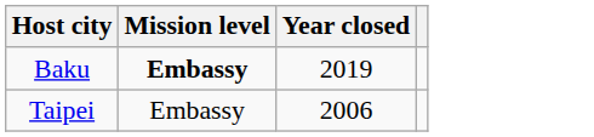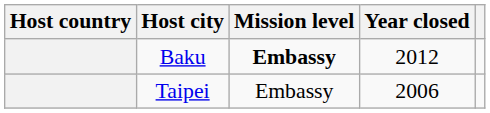+ column: Host country
Baku | Year closed: 2019 -> 2012
